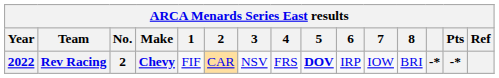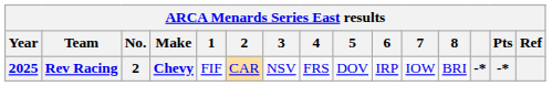Rev Racing | Year: 2022 -> 2025
Rev Racing | 5: bold -> normal
